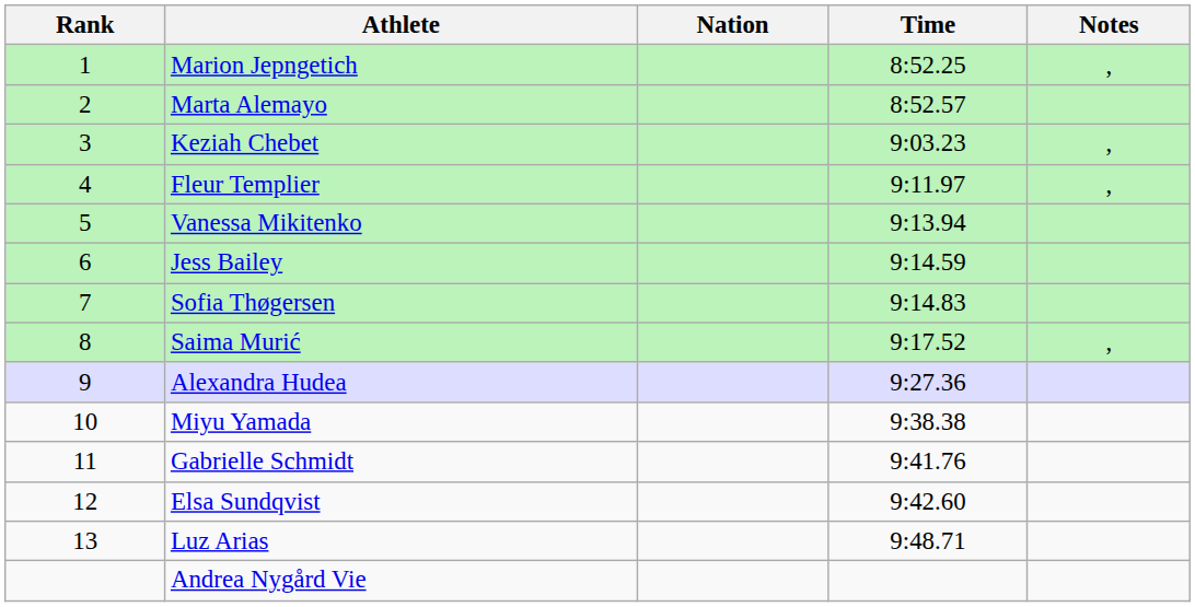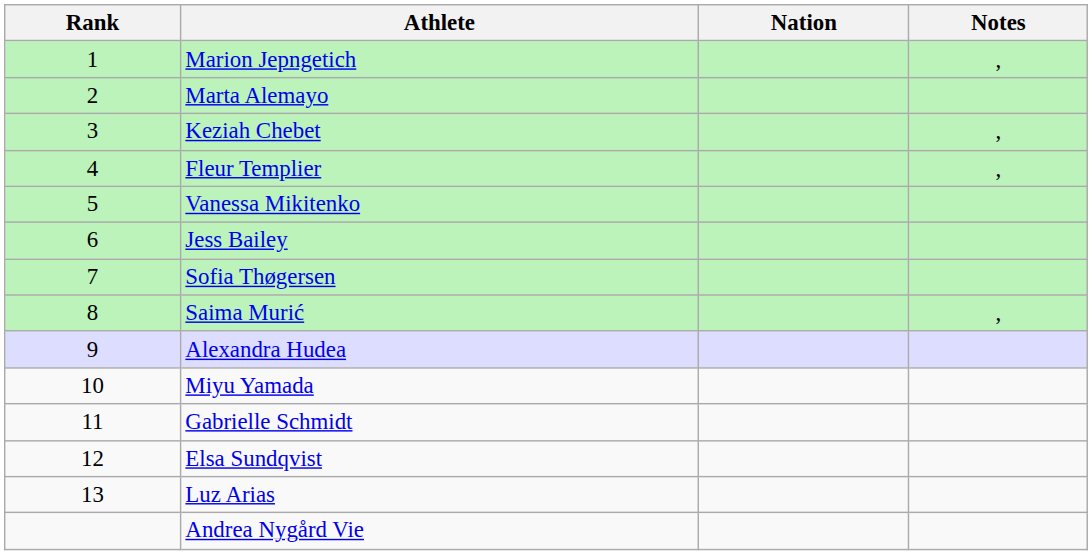- column: Time | 8:52.25 | 8:52.57 | 9:03.23 | 9:11.97 | 9:13.94 | 9:14.59 | 9:14.83 | 9:17.52 | 9:27.36 | 9:38.38 | 9:41.76 | 9:42.60 | 9:48.71
